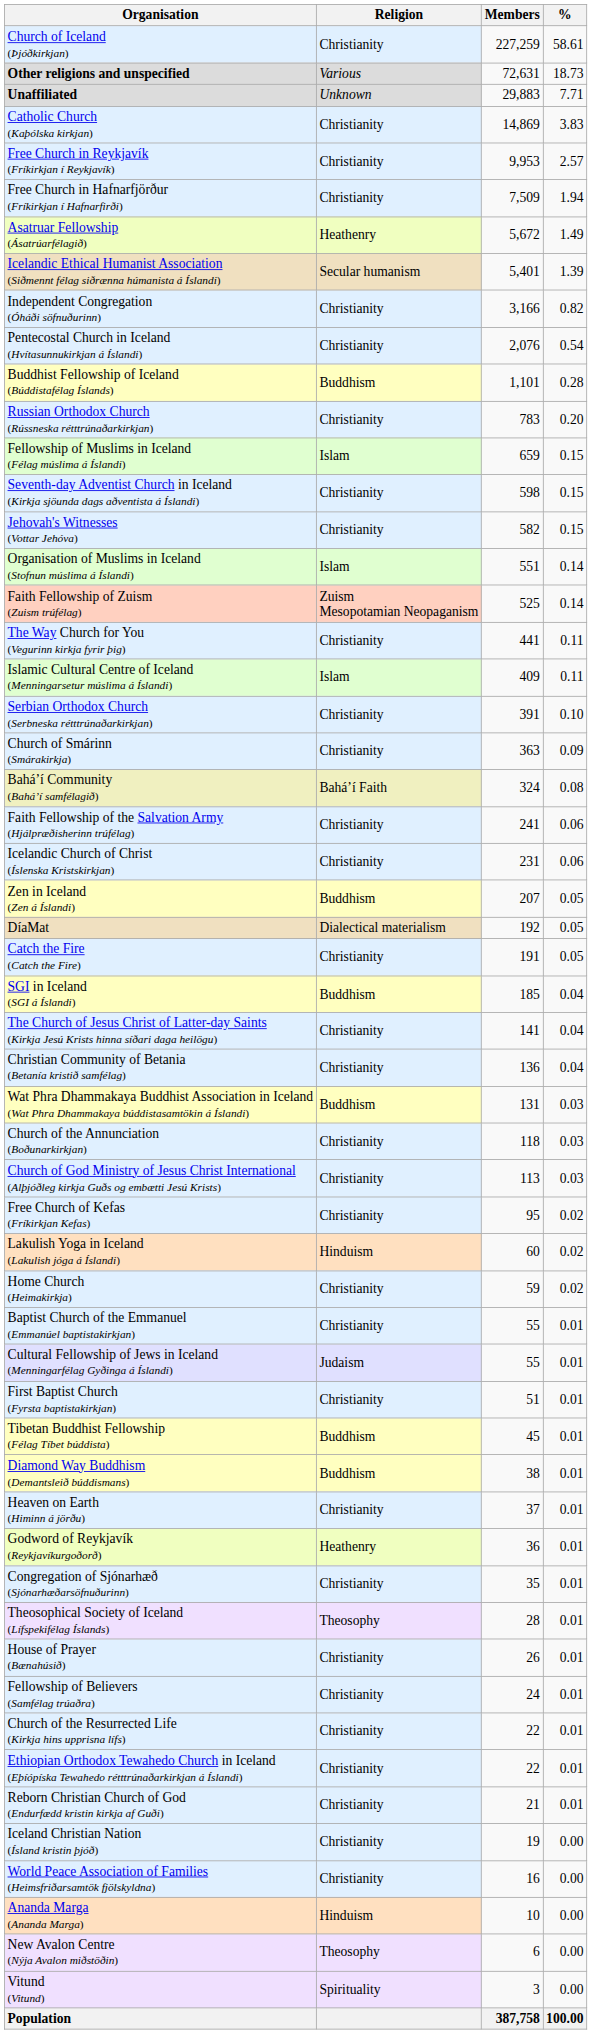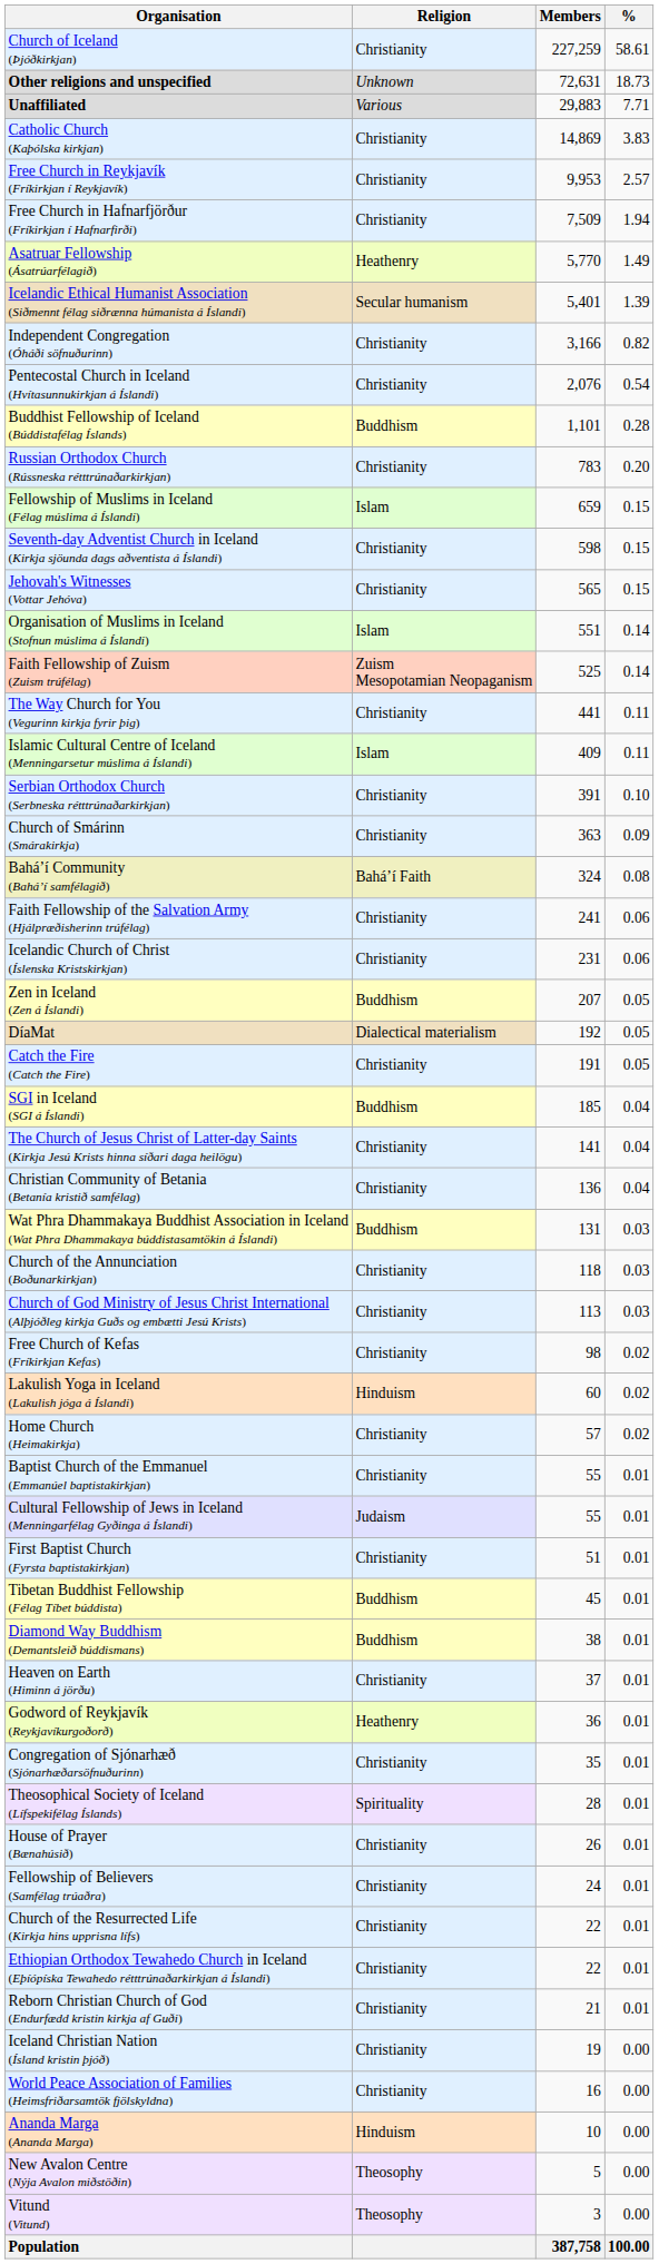Other religions and unspecified | Religion: Various -> Unknown
Unaffiliated | Religion: Unknown -> Various
Asatruar Fellowship (Ásatrúarfélagið) | Members: 5,672 -> 5,770
Jehovah's Witnesses (Vottar Jehóva) | Members: 582 -> 565
Free Church of Kefas (Fríkirkjan Kefas) | Members: 95 -> 98
Home Church (Heimakirkja) | Members: 59 -> 57
Theosophical Society of Iceland (Lífspekifélag Íslands) | Religion: Theosophy -> Spirituality
New Avalon Centre (Nýja Avalon miðstöðin) | Members: 6 -> 5
Vitund (Vitund) | Religion: Spirituality -> Theosophy
